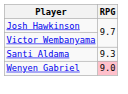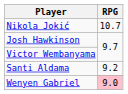+ row: Nikola Jokić | 10.7
Santi Aldama | RPG: 9.3 -> 9.2
